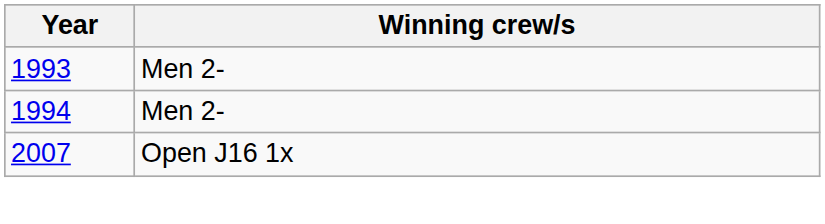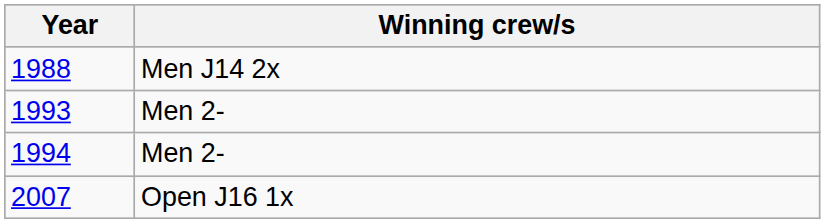+ row: 1988 | Men J14 2x
